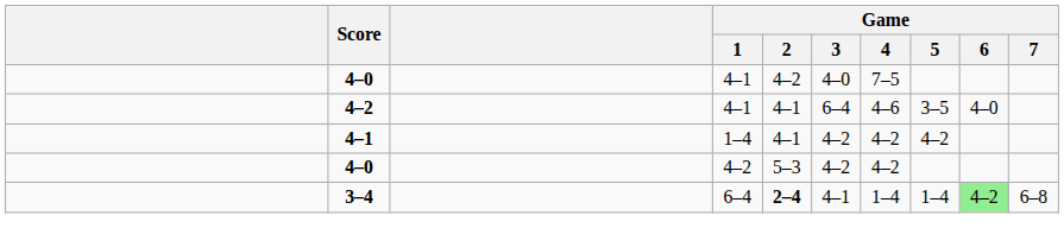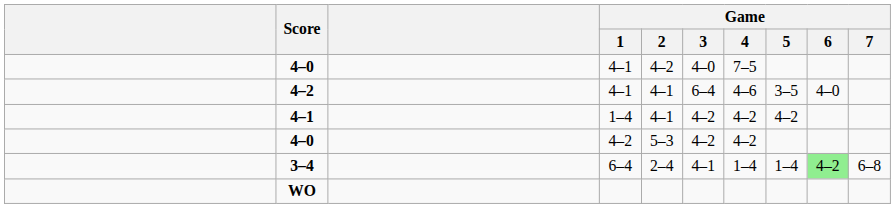3–4 | Game / 2: bold -> normal
+ row: WO
